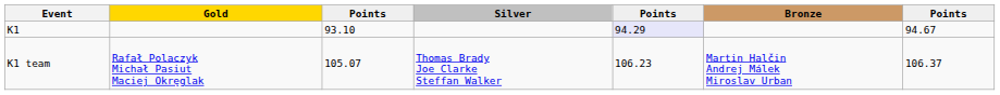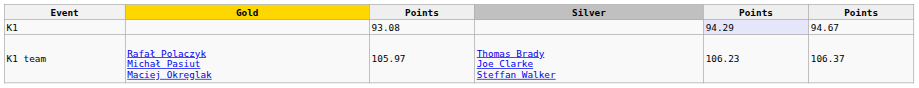- column: Bronze | Martin Halčin Andrej Málek Miroslav Urban
K1 | column 3: 93.10 -> 93.08
K1 team | column 3: 105.07 -> 105.97
